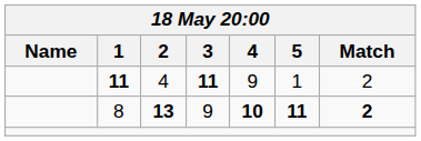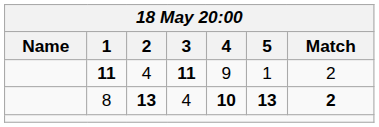8 | 3: 9 -> 4
8 | 5: 11 -> 13
